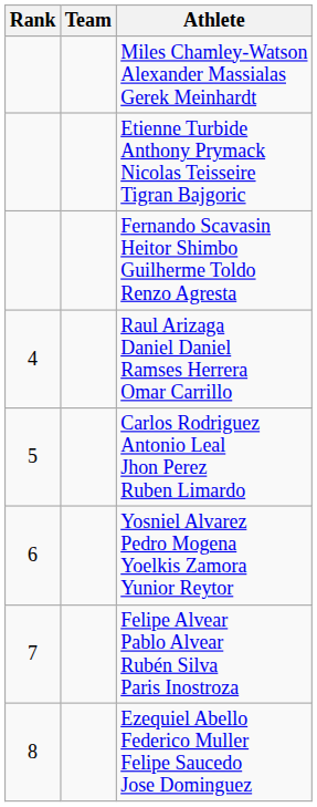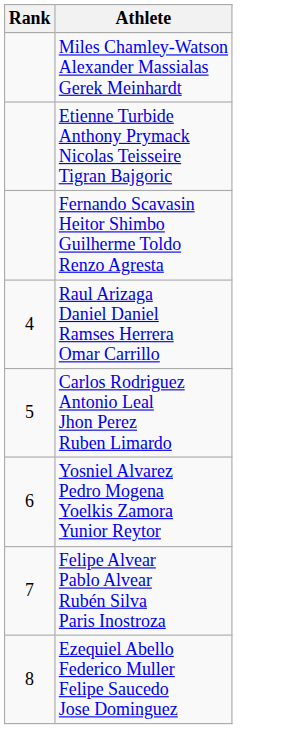- column: Team
